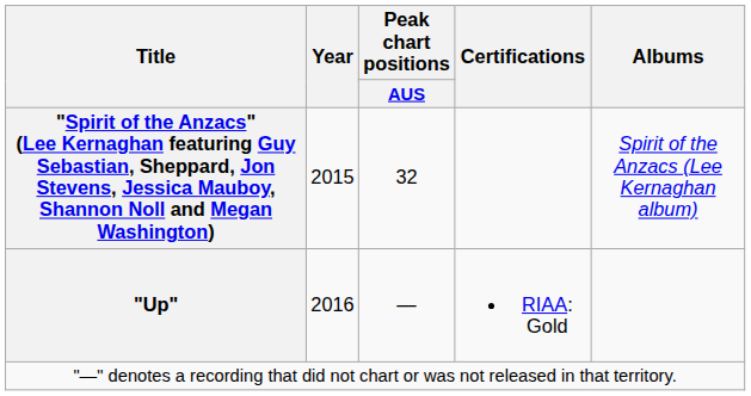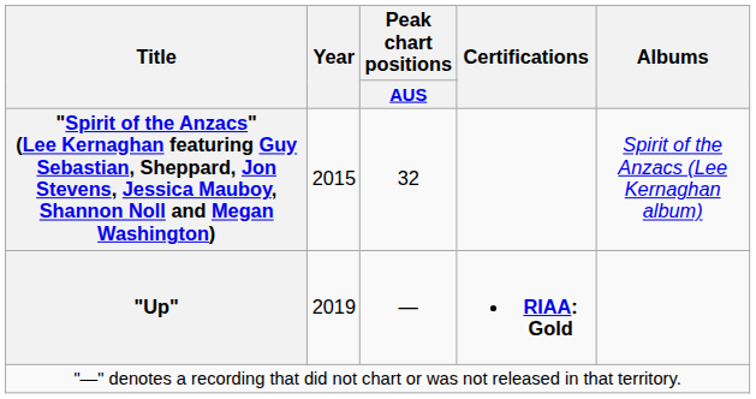"Up" | Year: 2016 -> 2019
"Up" | Certifications: normal -> bold
